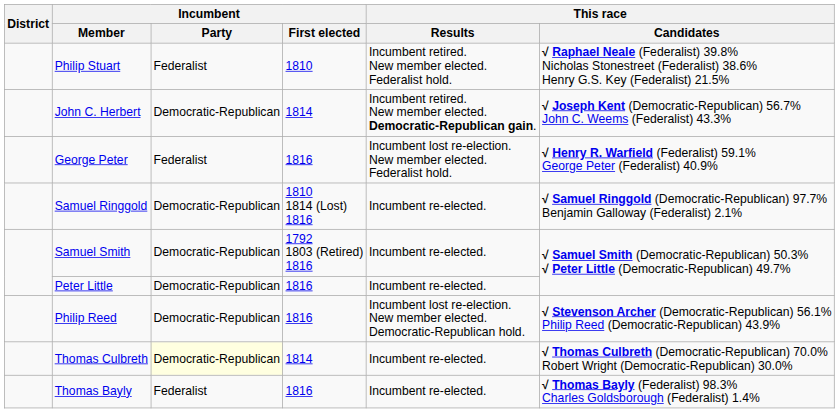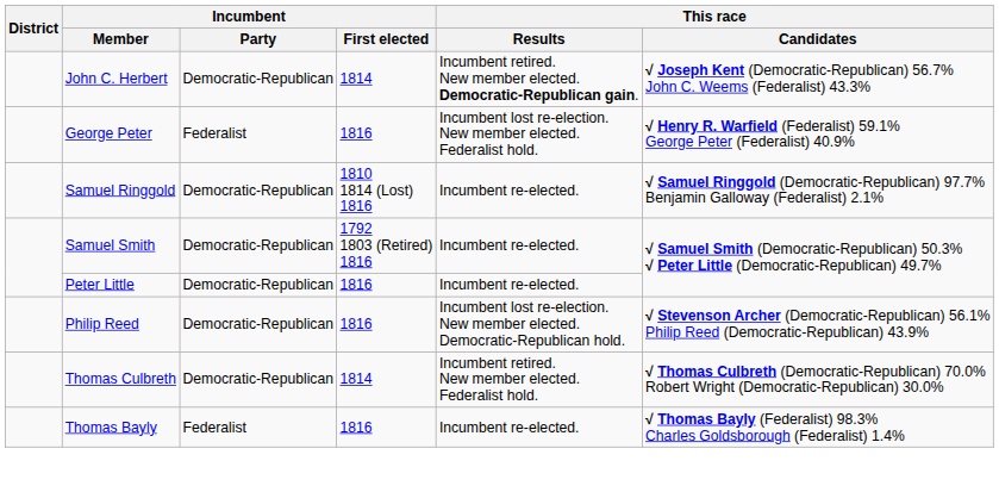- row: Philip Stuart | Federalist | 1810 | Incumbent retired. New member elected. Federalist hold. | √ Raphael Neale (Federalist) 39.8% Nicholas Stonestreet (Federalist) 38.6% Henry G.S. Key (Federalist) 21.5%
Thomas Culbreth | Incumbent / Party: lightyellow background -> no background
Thomas Culbreth | This race / Results: Incumbent re-elected. -> Incumbent retired. New member elected. Federalist hold.
